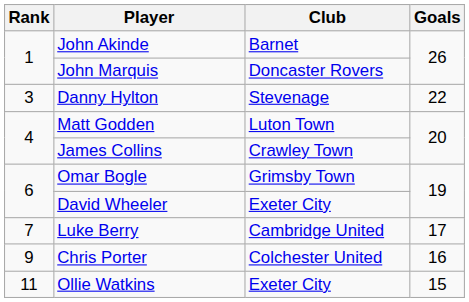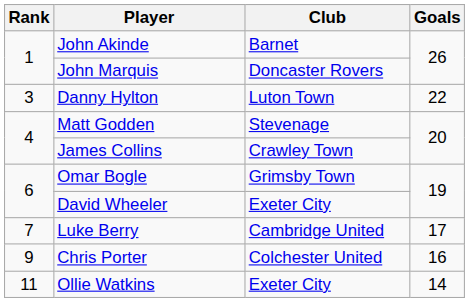Danny Hylton | Club: Stevenage -> Luton Town
Matt Godden | Club: Luton Town -> Stevenage
Ollie Watkins | Goals: 15 -> 14
